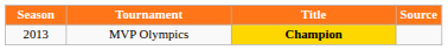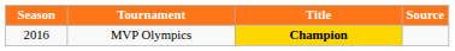MVP Olympics | Season: 2013 -> 2016
